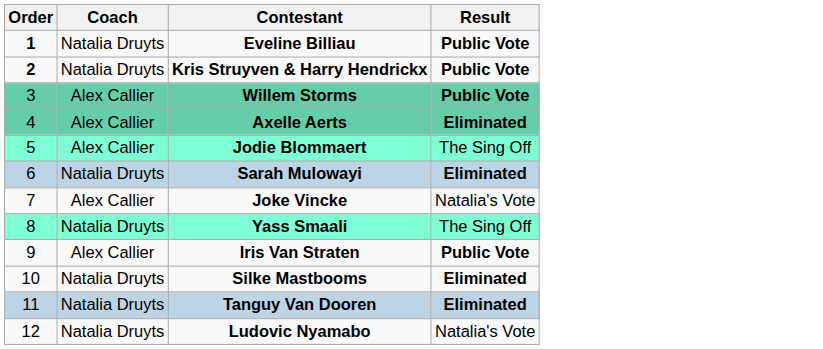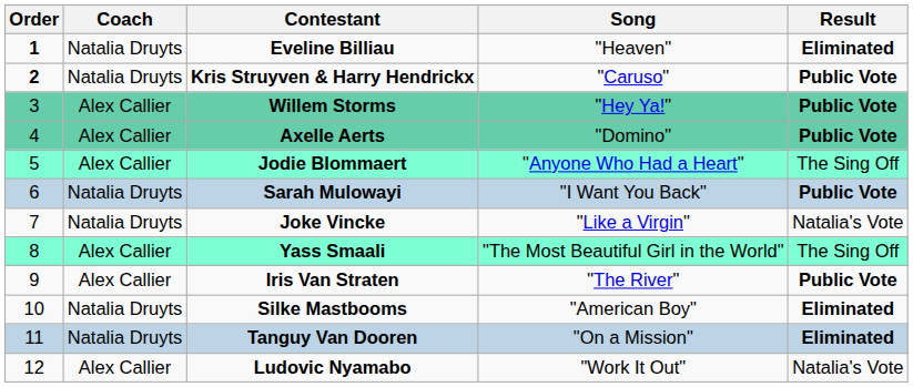+ column: Song | "Heaven" | "Caruso" | "Hey Ya!" | "Domino" | "Anyone Who Had a Heart" | "I Want You Back" | "Like a Virgin" | "The Most Beautiful Girl in the World" | "The River" | "American Boy" | "On a Mission" | "Work It Out"
Eveline Billiau | Result: Public Vote -> Eliminated
Axelle Aerts | Result: Eliminated -> Public Vote
Sarah Mulowayi | Result: Eliminated -> Public Vote
Joke Vincke | Coach: Alex Callier -> Natalia Druyts
Yass Smaali | Coach: Natalia Druyts -> Alex Callier
Ludovic Nyamabo | Coach: Natalia Druyts -> Alex Callier
